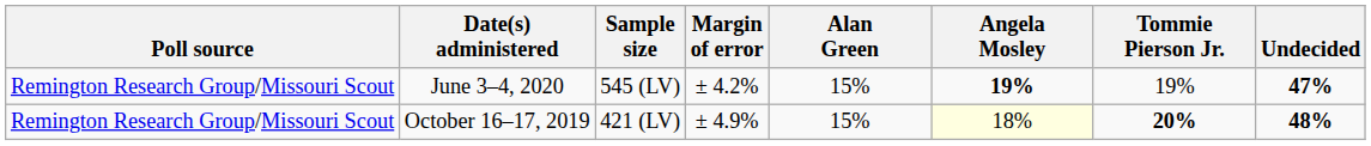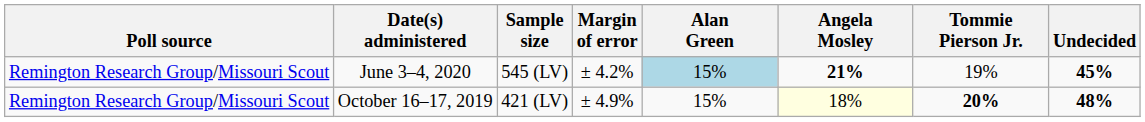June 3–4, 2020 | Alan Green: no background -> lightblue background
June 3–4, 2020 | Angela Mosley: 19% -> 21%
June 3–4, 2020 | Undecided: 47% -> 45%
